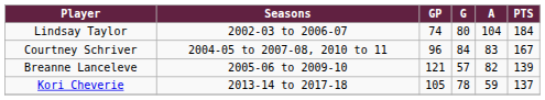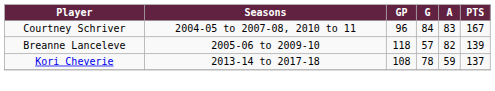- row: Lindsay Taylor | 2002-03 to 2006-07 | 74 | 80 | 104 | 184
Breanne Lanceleve | GP: 121 -> 118
Kori Cheverie | GP: 105 -> 108
